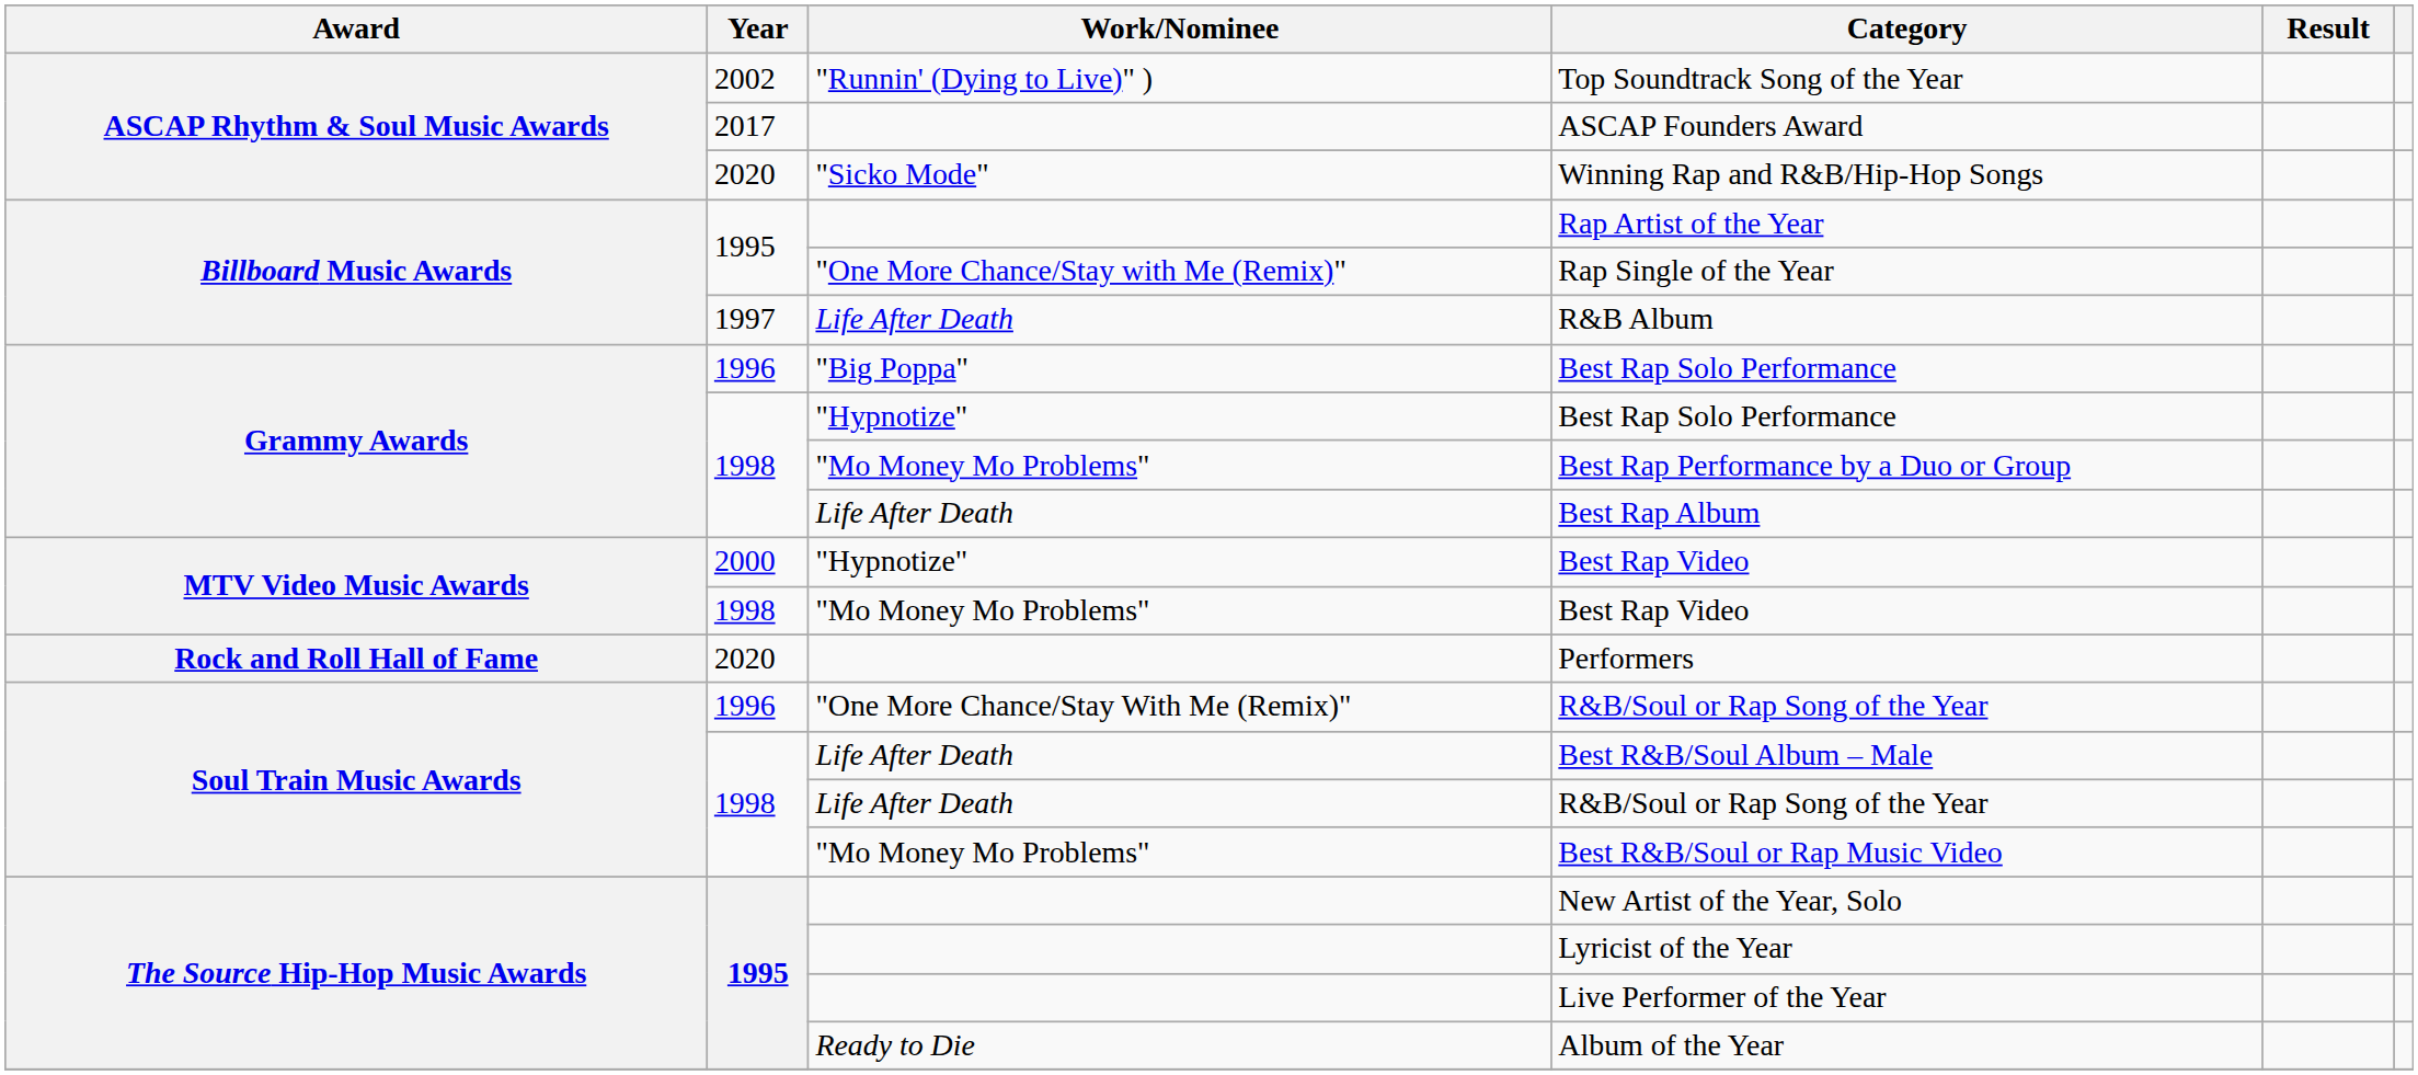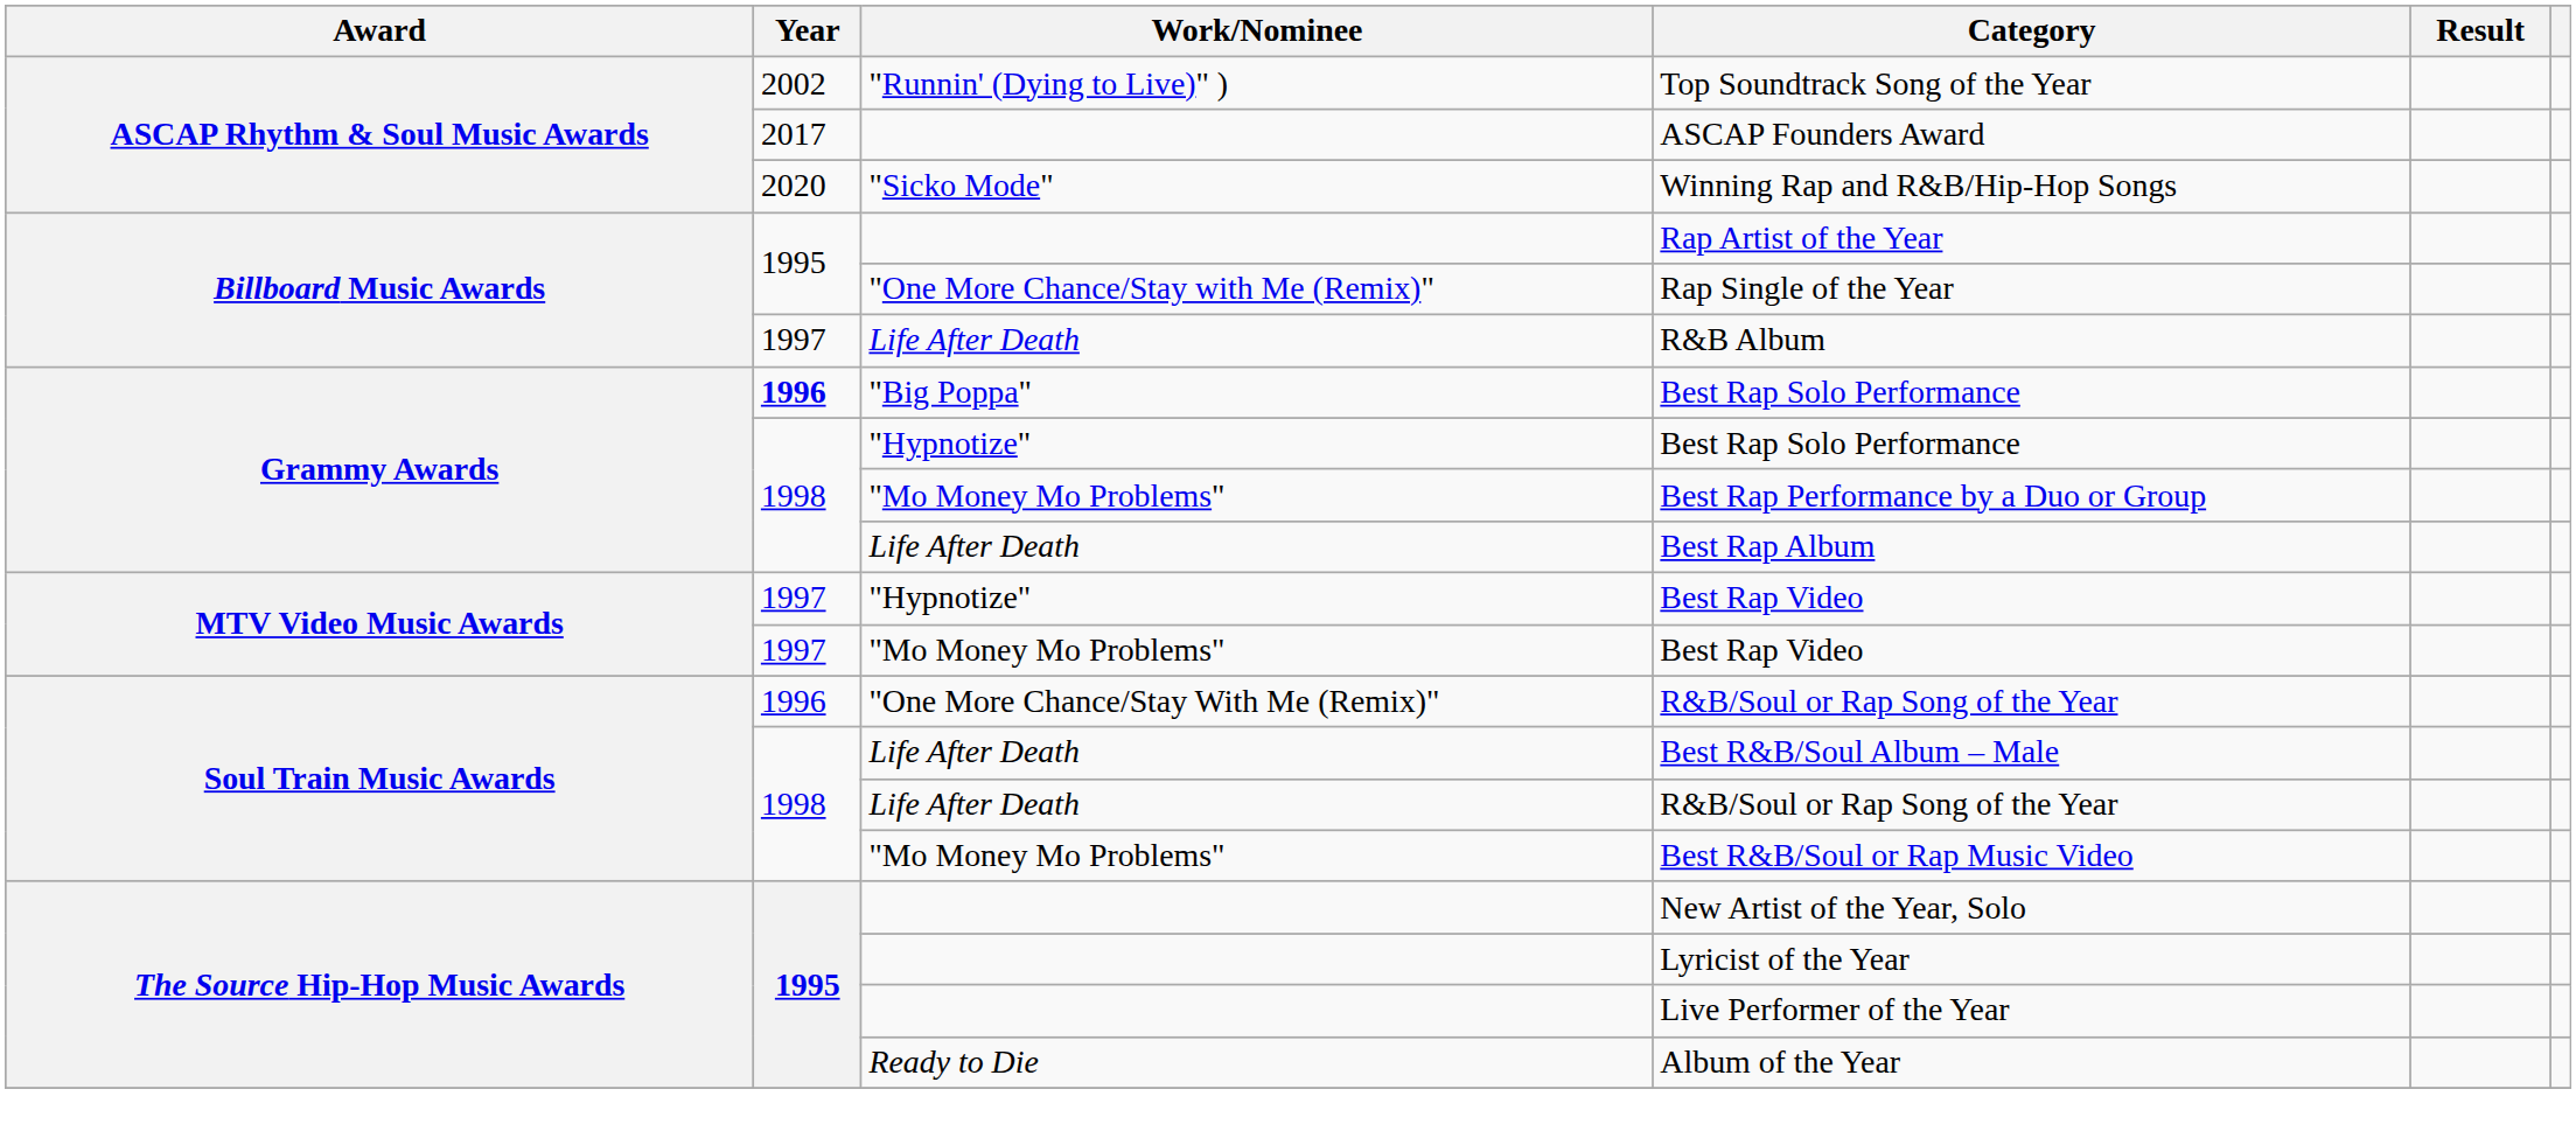"Big Poppa" / Best Rap Solo Performance | Year: normal -> bold
"Hypnotize" / Best Rap Video | Year: 2000 -> 1997
"Mo Money Mo Problems" / Best Rap Video | Year: 1998 -> 1997
- row: Rock and Roll Hall of Fame | 2020 | Performers
